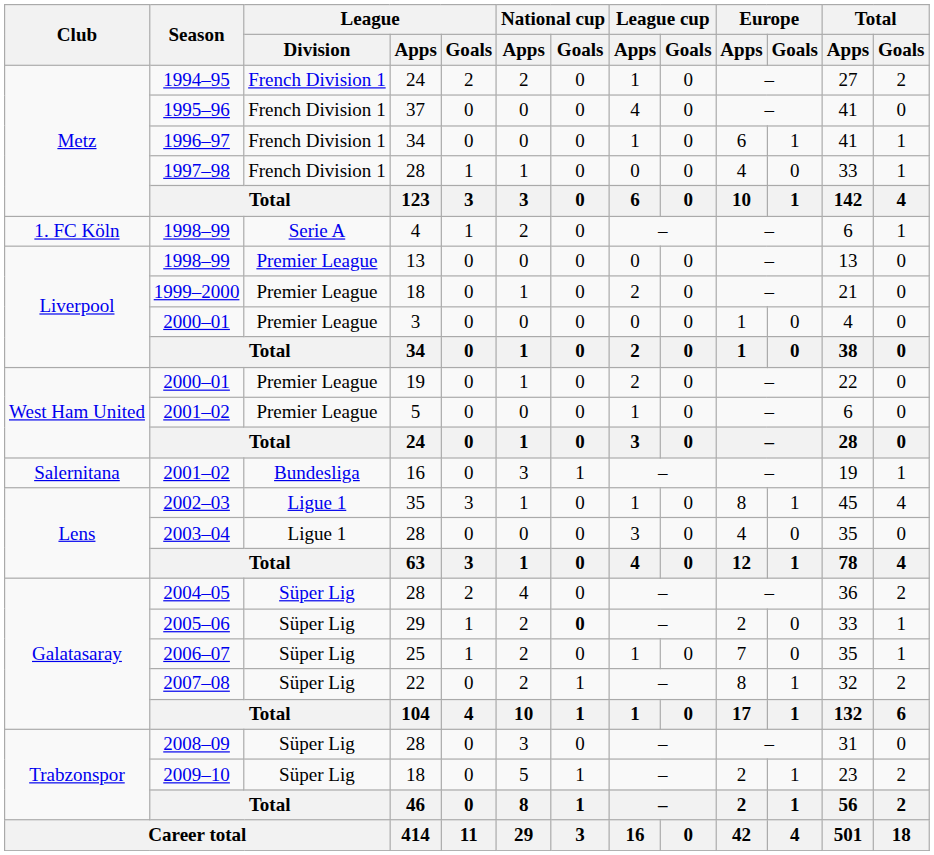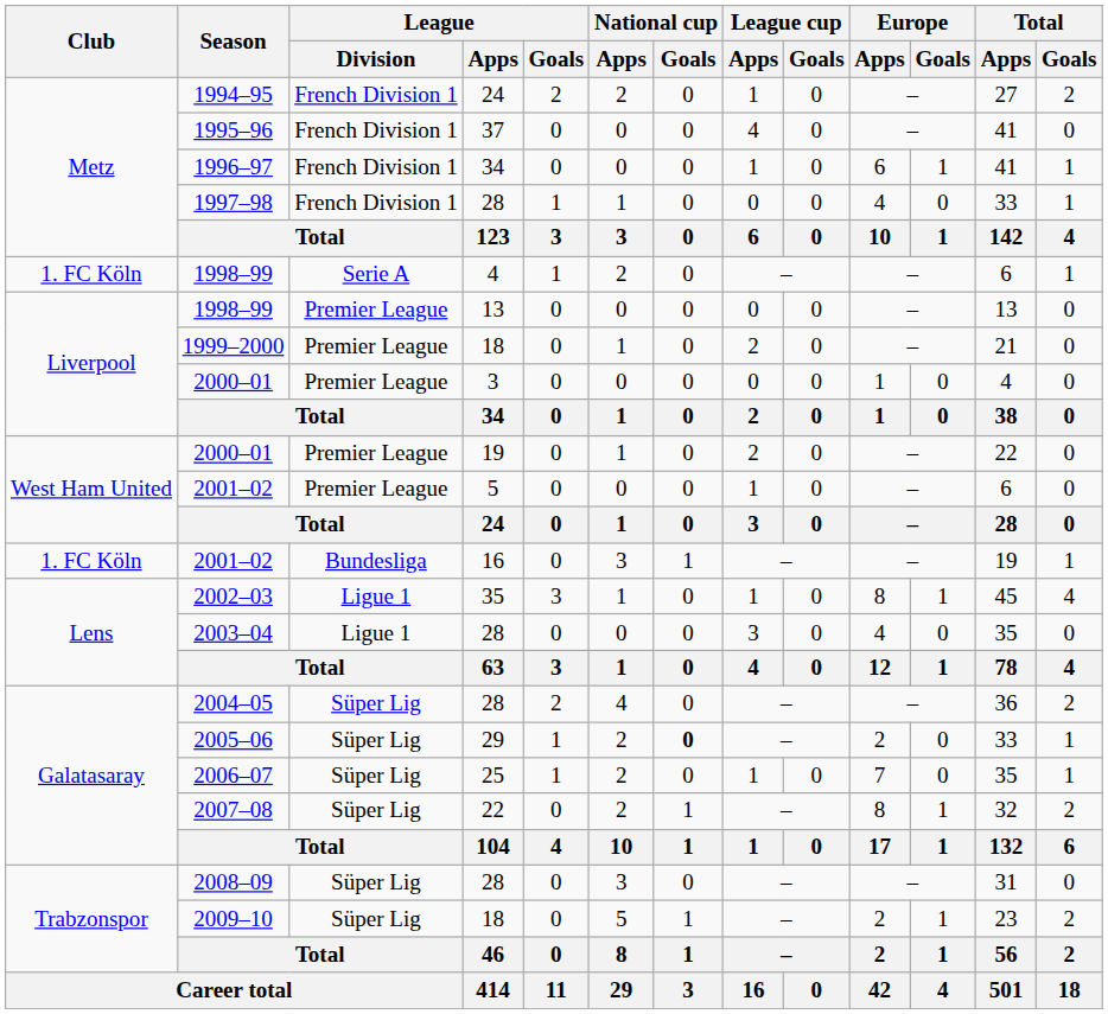2001–02 / 16 | Club: Salernitana -> 1. FC Köln
